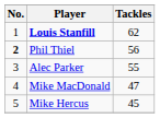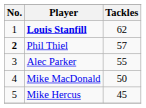Phil Thiel | Tackles: 56 -> 57
Mike MacDonald | Tackles: 47 -> 50
